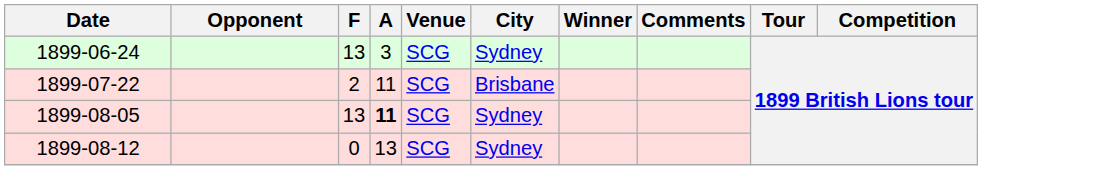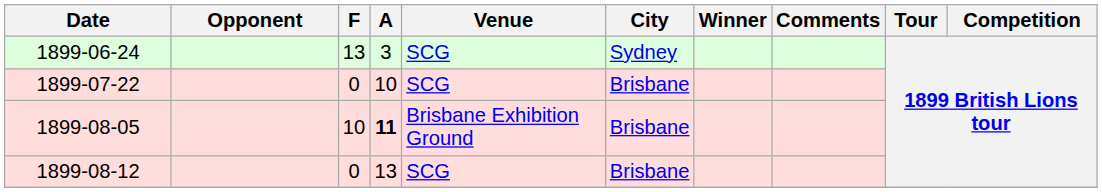1899-07-22 | F: 2 -> 0
1899-07-22 | A: 11 -> 10
1899-08-05 | F: 13 -> 10
1899-08-05 | Venue: SCG -> Brisbane Exhibition Ground
1899-08-05 | City: Sydney -> Brisbane
1899-08-12 | City: Sydney -> Brisbane
